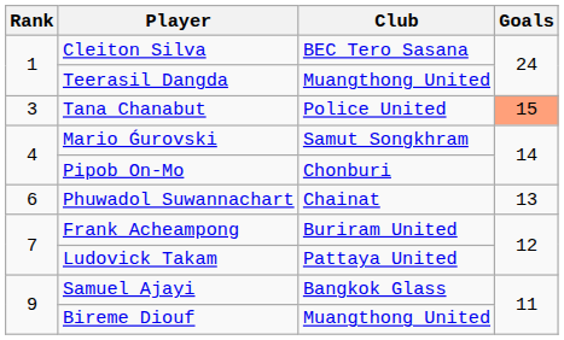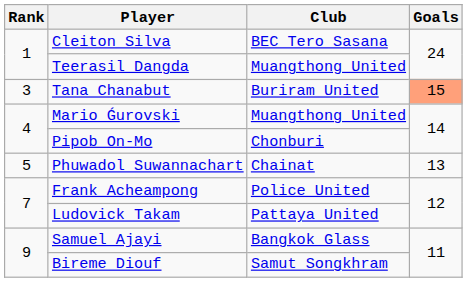Tana Chanabut | Club: Police United -> Buriram United
Mario Ǵurovski | Club: Samut Songkhram -> Muangthong United
Phuwadol Suwannachart | Rank: 6 -> 5
Frank Acheampong | Club: Buriram United -> Police United
Bireme Diouf | Club: Muangthong United -> Samut Songkhram
